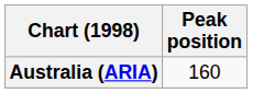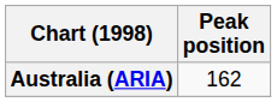Australia (ARIA) | Peak position: 160 -> 162
